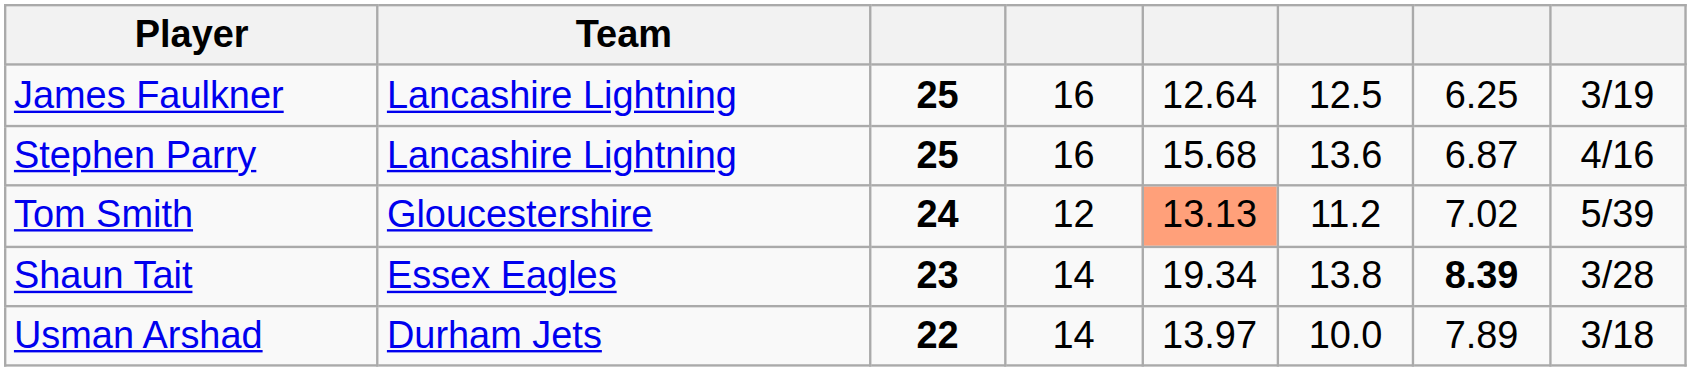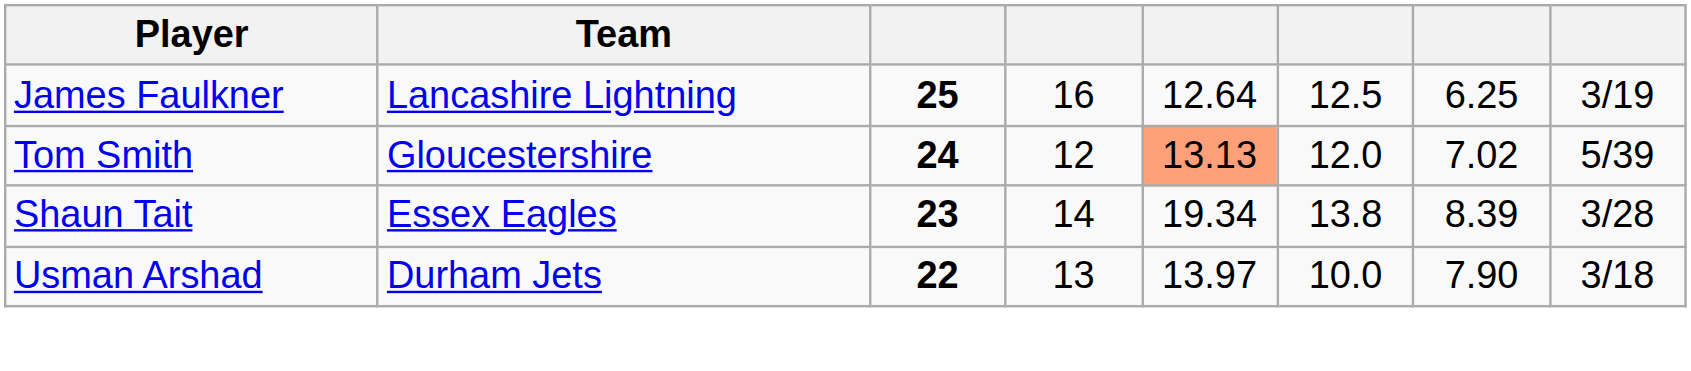- row: Stephen Parry | Lancashire Lightning | 25 | 16 | 15.68 | 13.6 | 6.87 | 4/16
Tom Smith | column 6: 11.2 -> 12.0
Shaun Tait | column 7: bold -> normal
Usman Arshad | column 4: 14 -> 13
Usman Arshad | column 7: 7.89 -> 7.90
